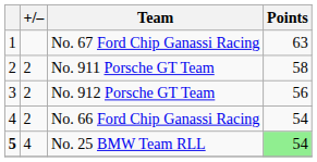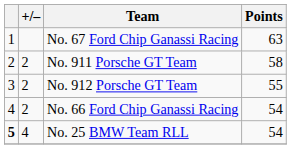No. 912 Porsche GT Team | Points: 56 -> 55
No. 25 BMW Team RLL | Points: lightgreen background -> no background
